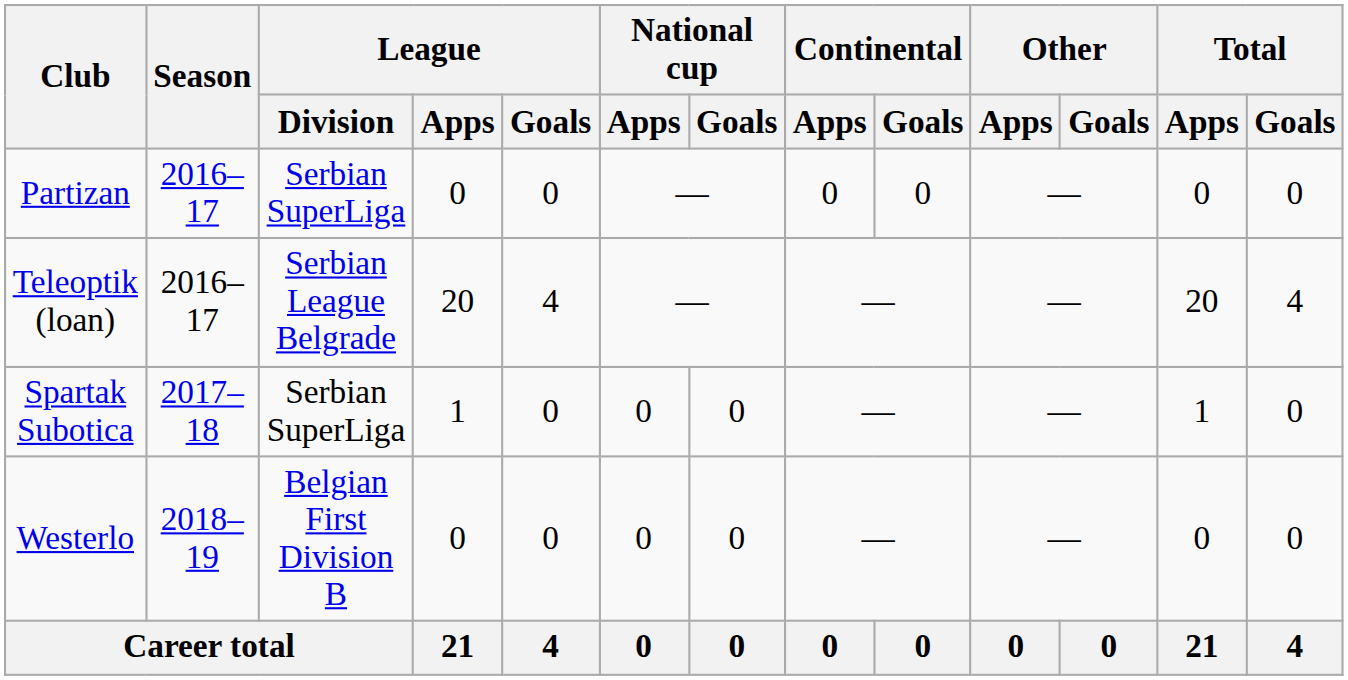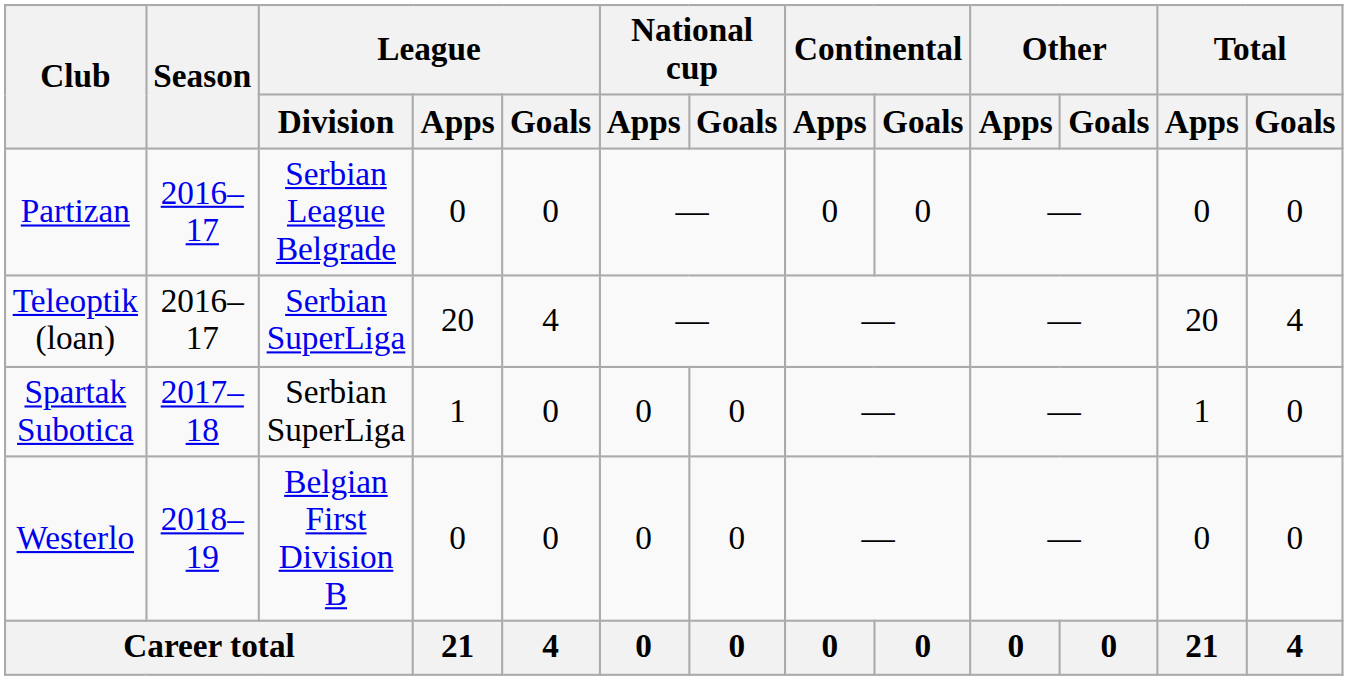Partizan | League / Division: Serbian SuperLiga -> Serbian League Belgrade
Teleoptik (loan) | League / Division: Serbian League Belgrade -> Serbian SuperLiga
